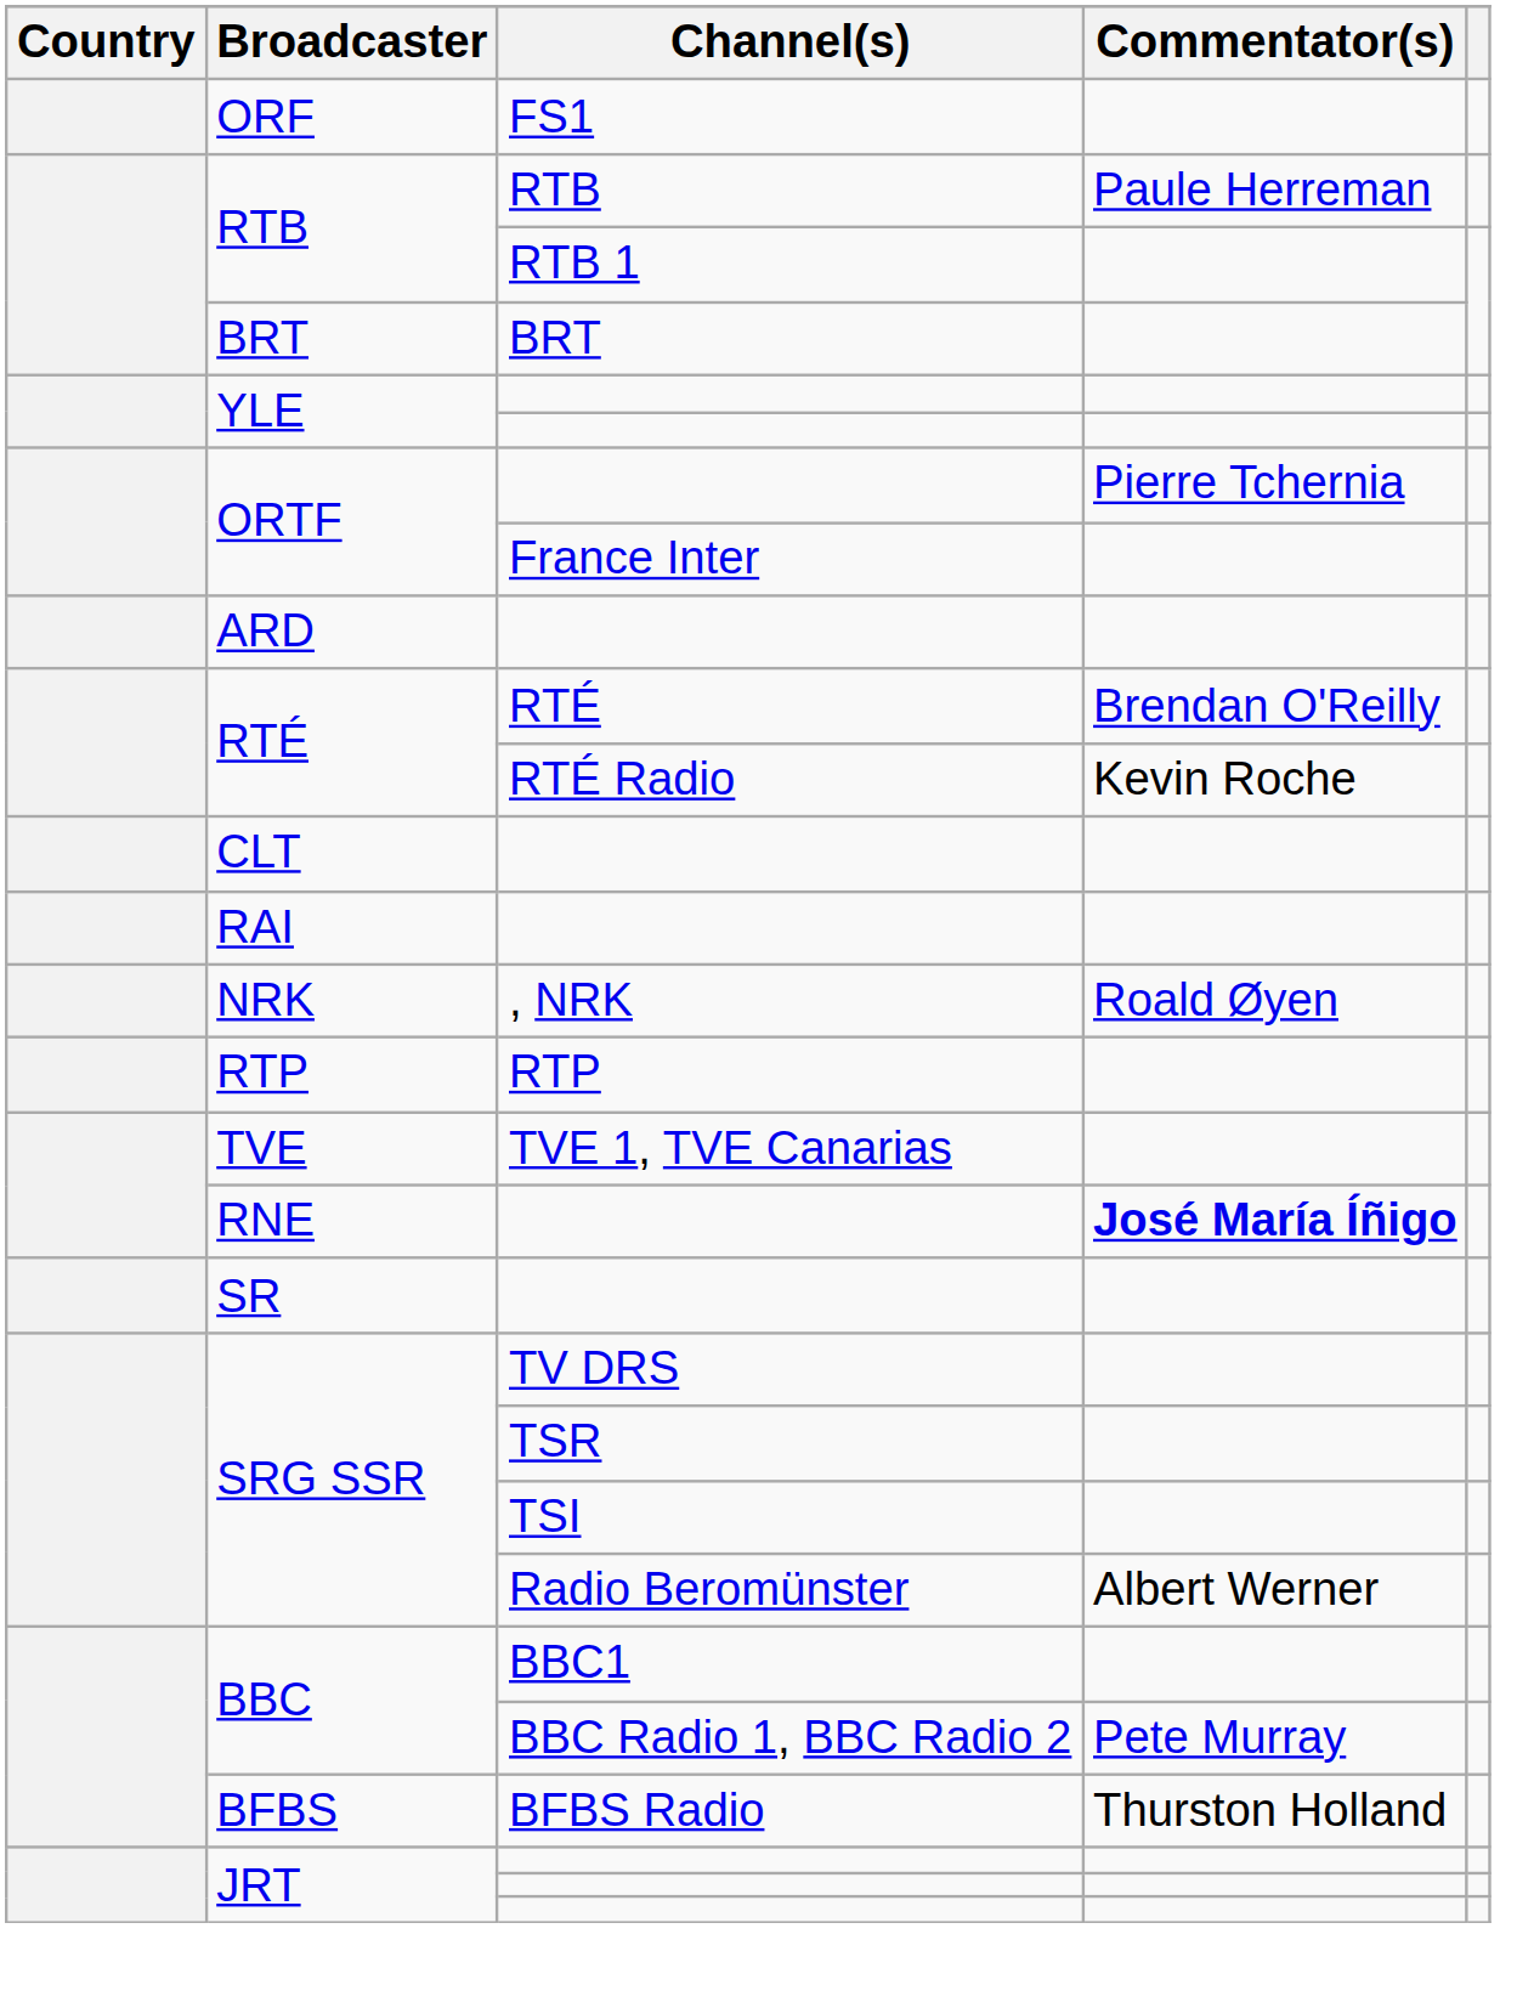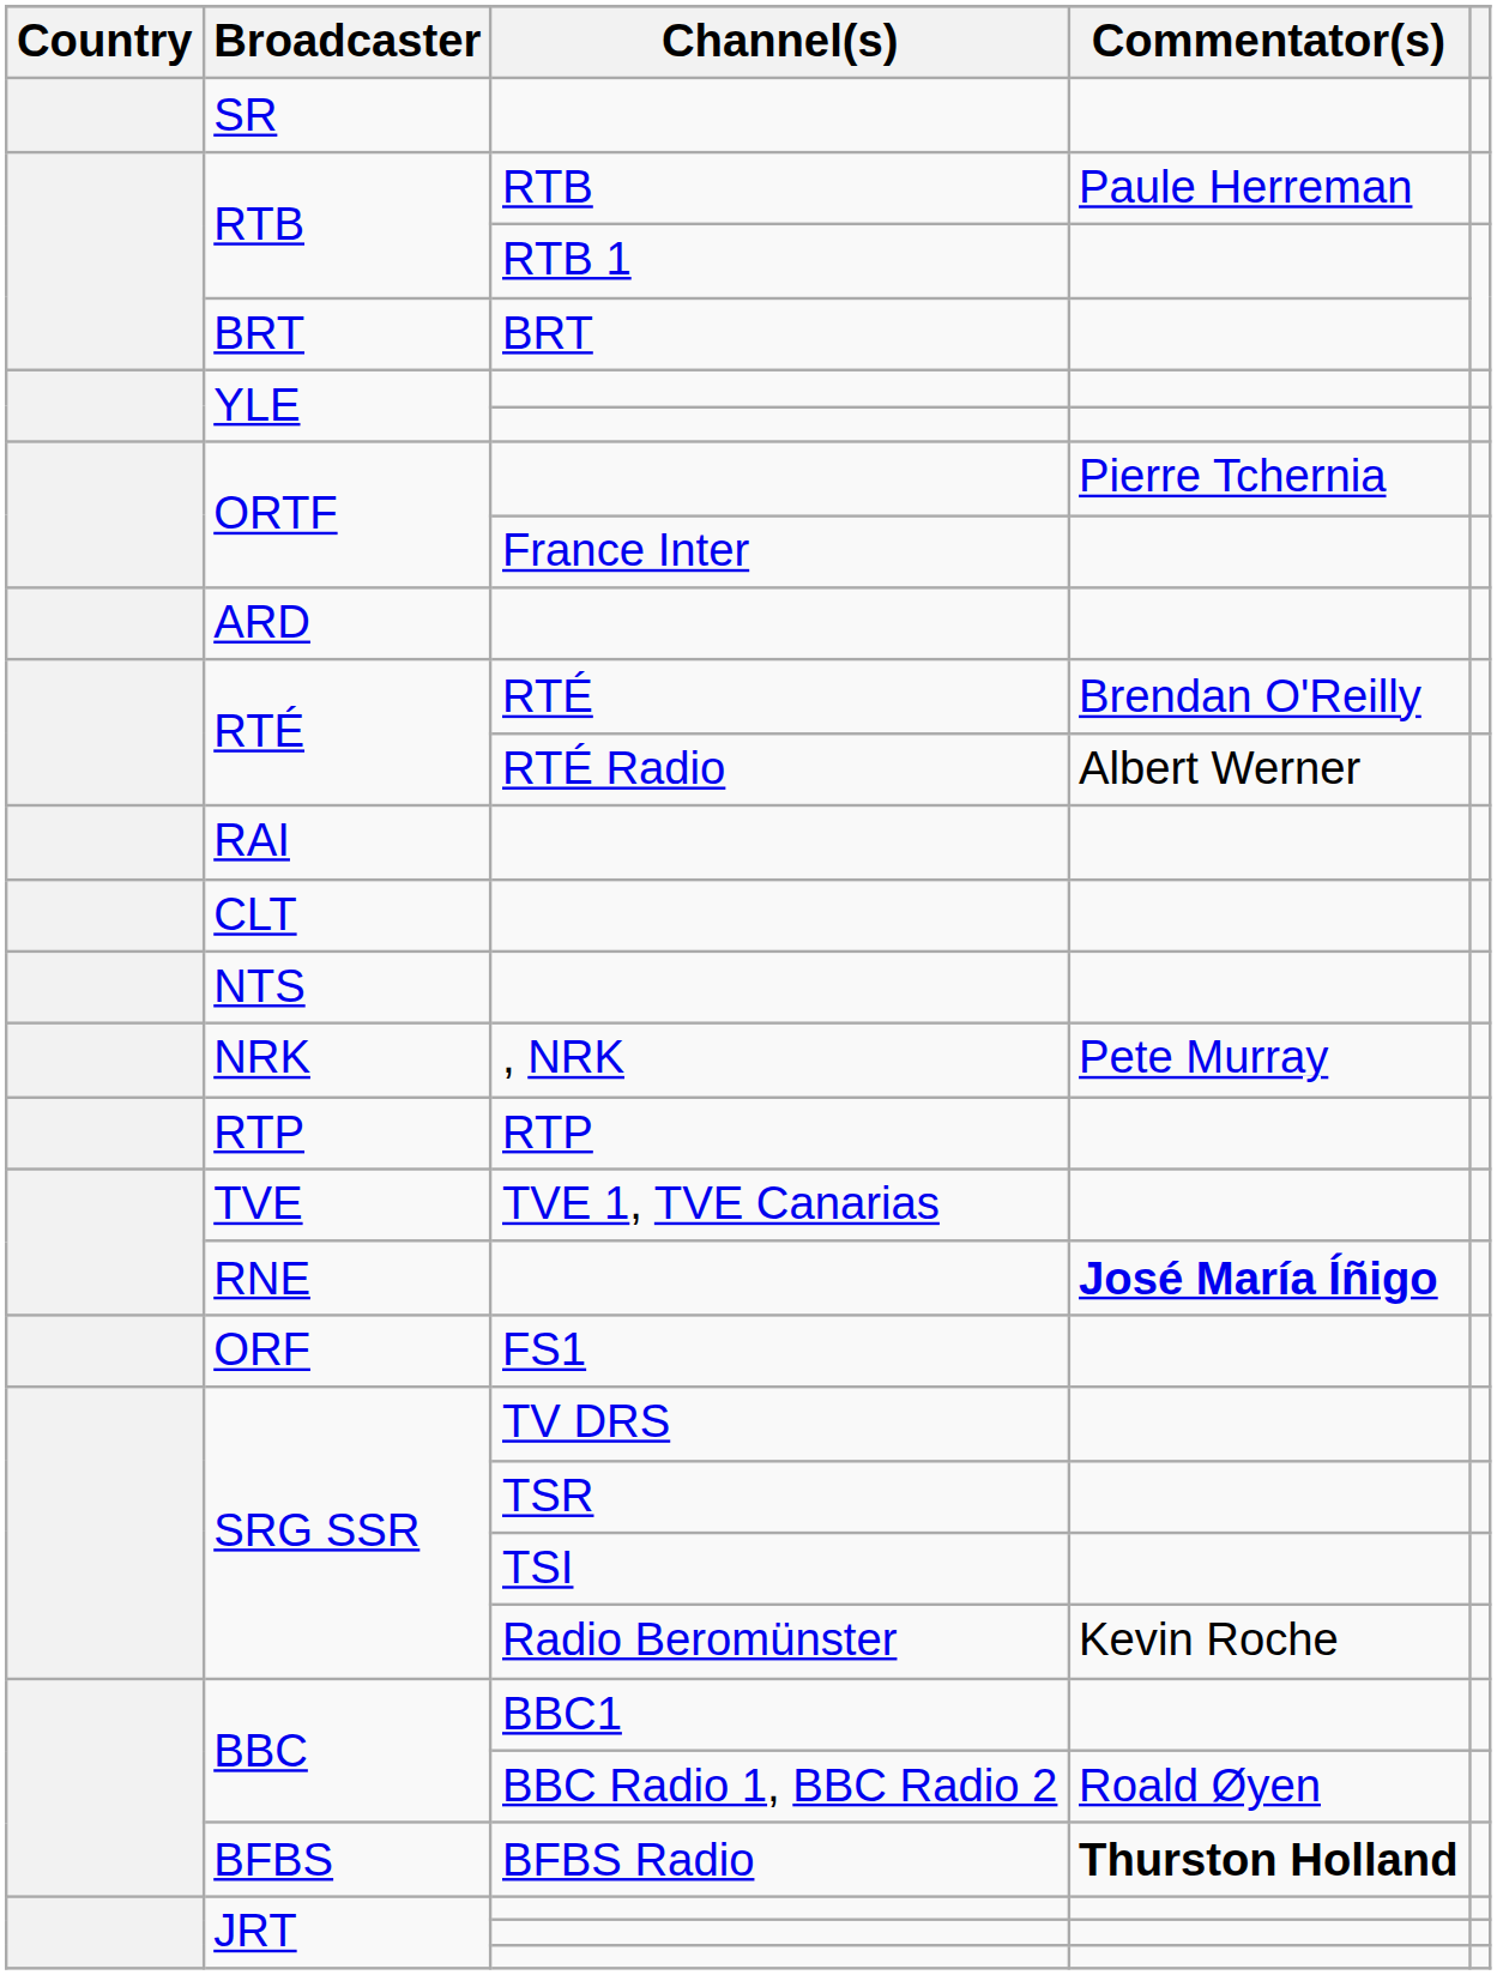rows swapped: ORF <-> SR
RTÉ / RTÉ Radio | Commentator(s): Kevin Roche -> Albert Werner
rows swapped: RAI <-> CLT
+ row: NTS
NRK | Commentator(s): Roald Øyen -> Pete Murray
SRG SSR / Radio Beromünster | Commentator(s): Albert Werner -> Kevin Roche
BBC / BBC Radio 1, BBC Radio 2 | Commentator(s): Pete Murray -> Roald Øyen
BFBS | Commentator(s): normal -> bold
